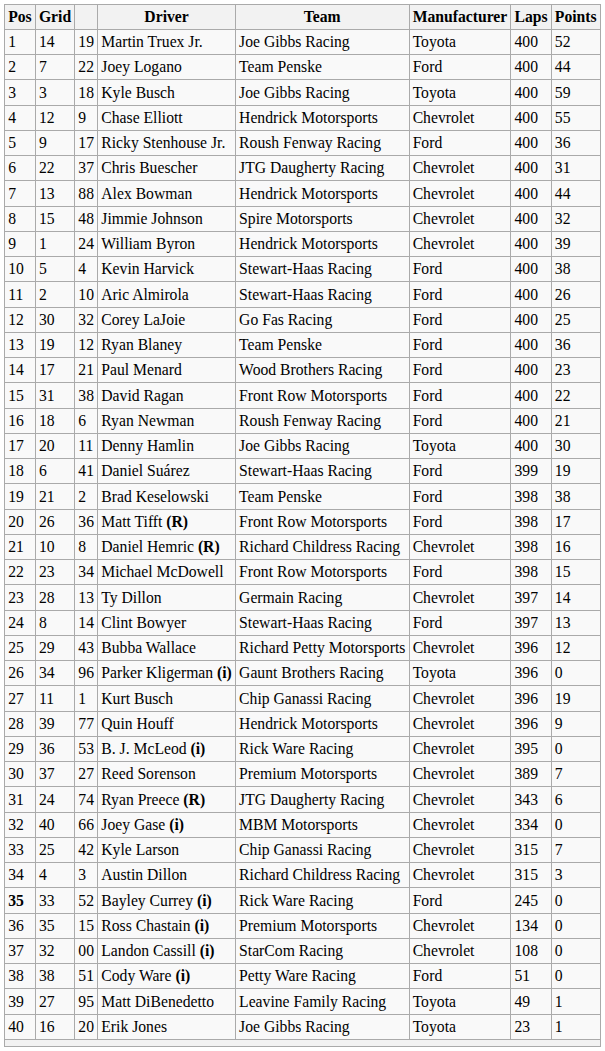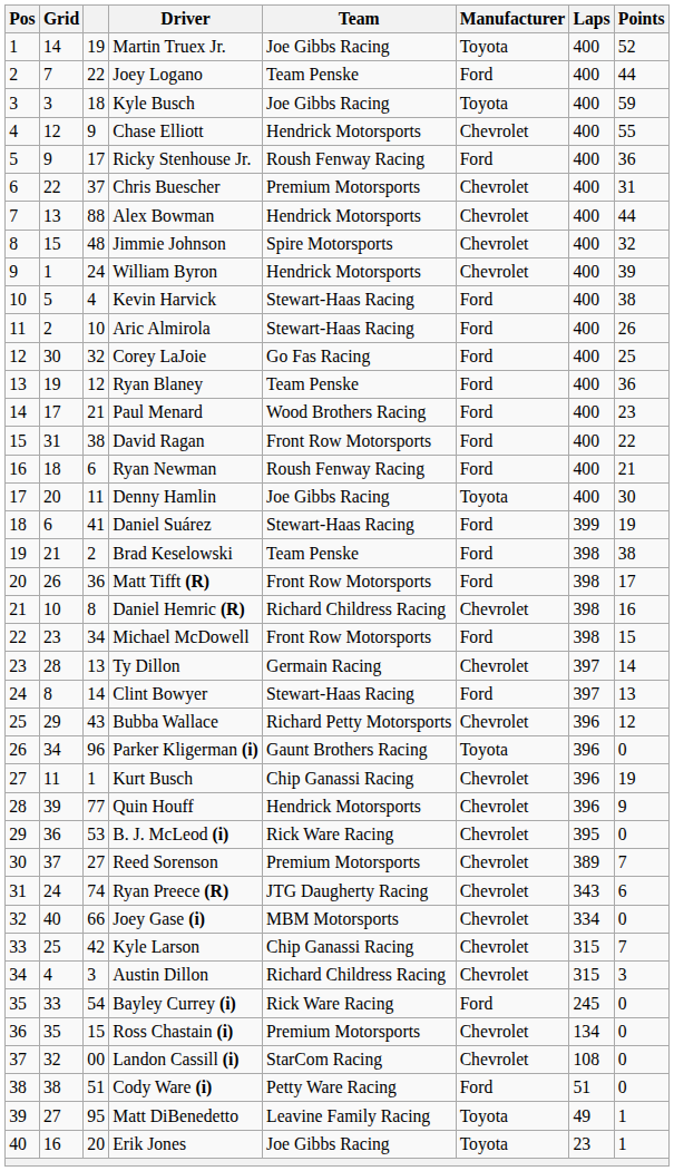Chris Buescher | Team: JTG Daugherty Racing -> Premium Motorsports
Bayley Currey (i) | Pos: bold -> normal
Bayley Currey (i) | column 3: 52 -> 54
